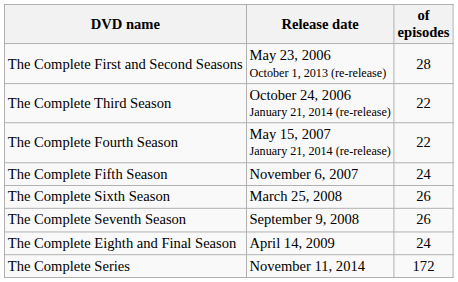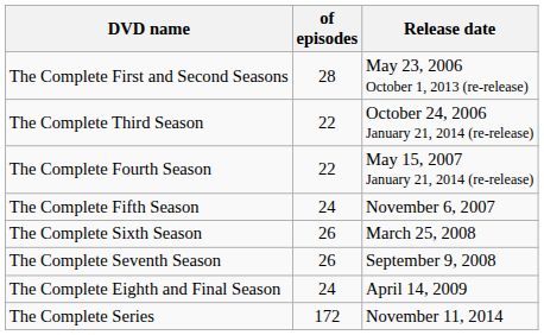columns swapped: of episodes <-> Release date
